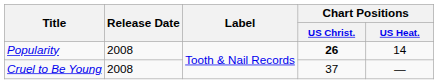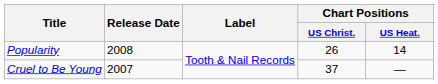Popularity | Chart Positions / US Christ.: bold -> normal
Cruel to Be Young | Release Date: 2008 -> 2007
